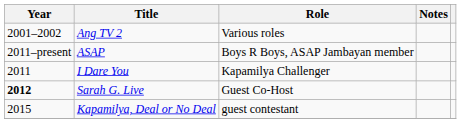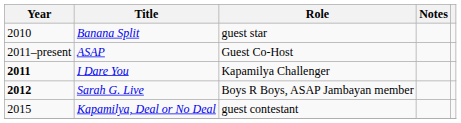- row: 2001–2002 | Ang TV 2 | Various roles
+ row: 2010 | Banana Split | guest star
ASAP | Role: Boys R Boys, ASAP Jambayan member -> Guest Co-Host
I Dare You | Year: normal -> bold
Sarah G. Live | Role: Guest Co-Host -> Boys R Boys, ASAP Jambayan member
